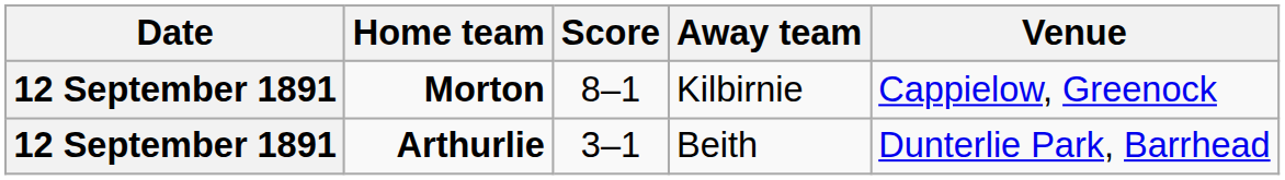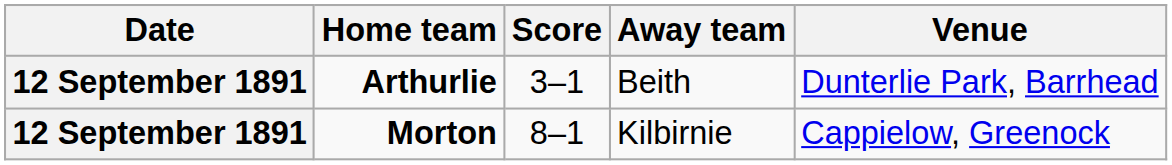rows swapped: Arthurlie <-> Morton
